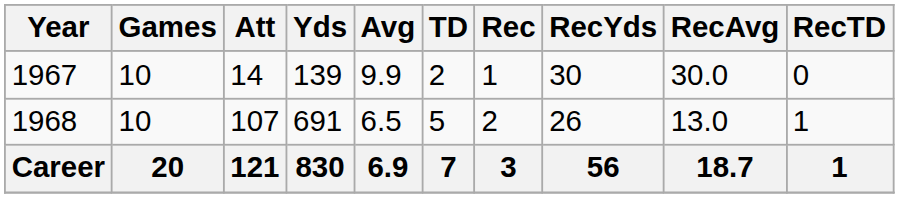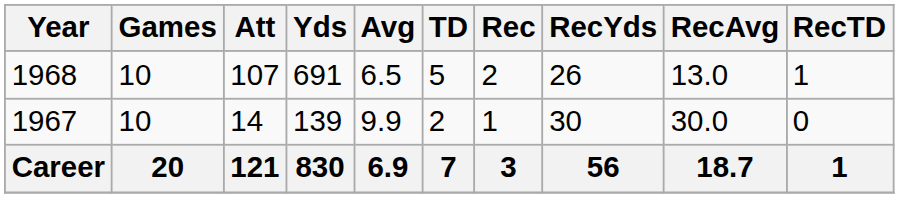rows swapped: 1967 <-> 1968
